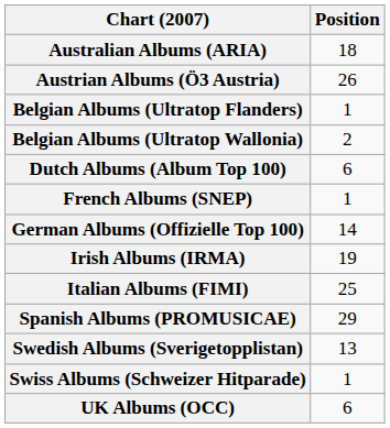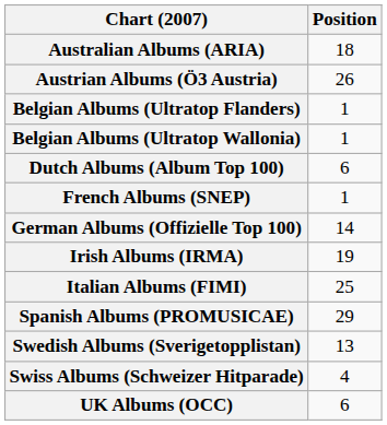Belgian Albums (Ultratop Wallonia) | Position: 2 -> 1
Swiss Albums (Schweizer Hitparade) | Position: 1 -> 4
